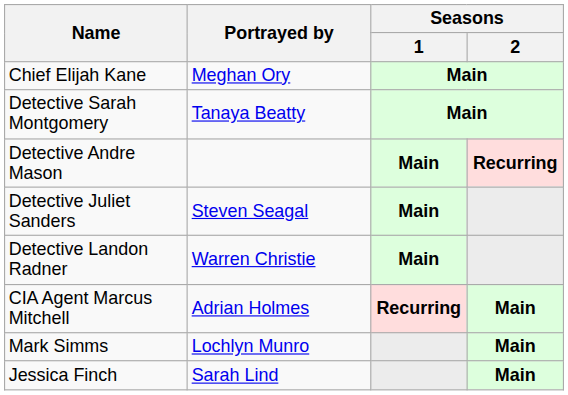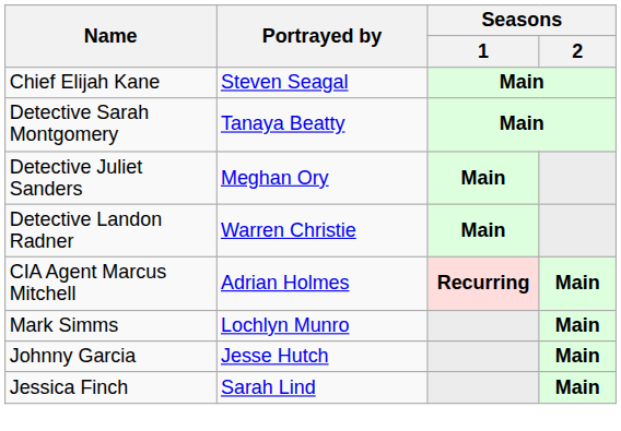Chief Elijah Kane | Portrayed by: Meghan Ory -> Steven Seagal
- row: Detective Andre Mason | Main | Recurring
Detective Juliet Sanders | Portrayed by: Steven Seagal -> Meghan Ory
+ row: Johnny Garcia | Jesse Hutch | Main
